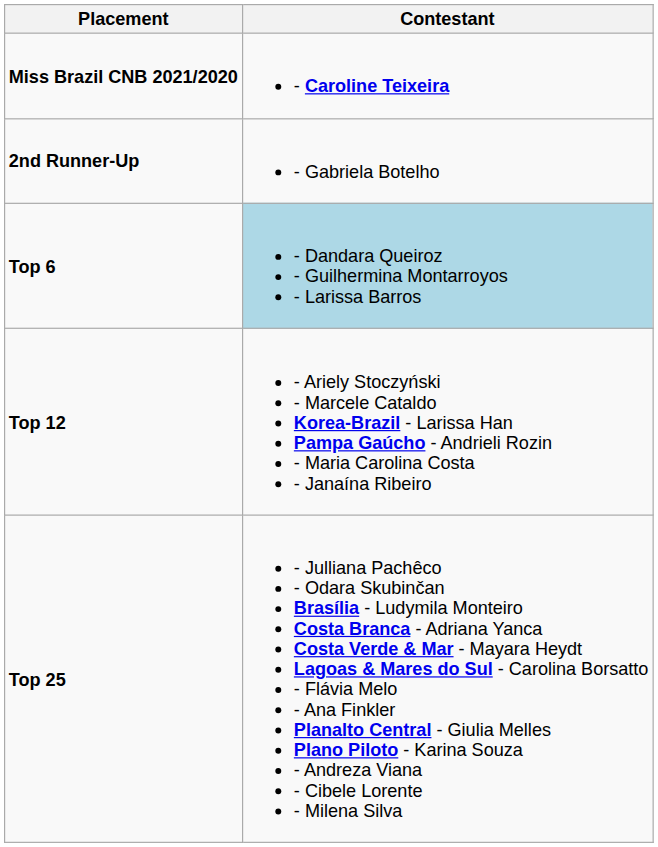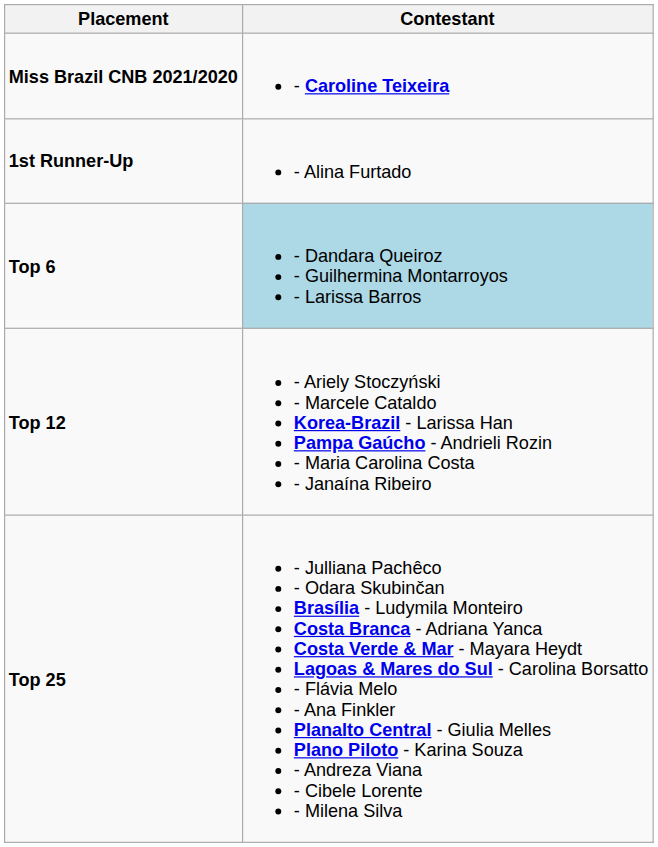+ row: 1st Runner-Up | - Alina Furtado
- row: 2nd Runner-Up | - Gabriela Botelho
